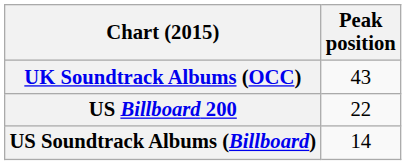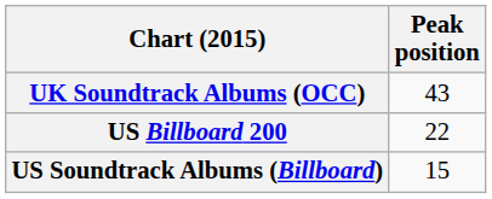US Soundtrack Albums (Billboard) | Peak position: 14 -> 15
